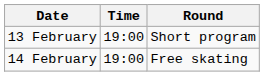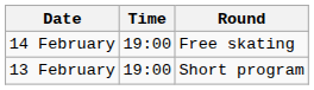rows swapped: 13 February <-> 14 February
